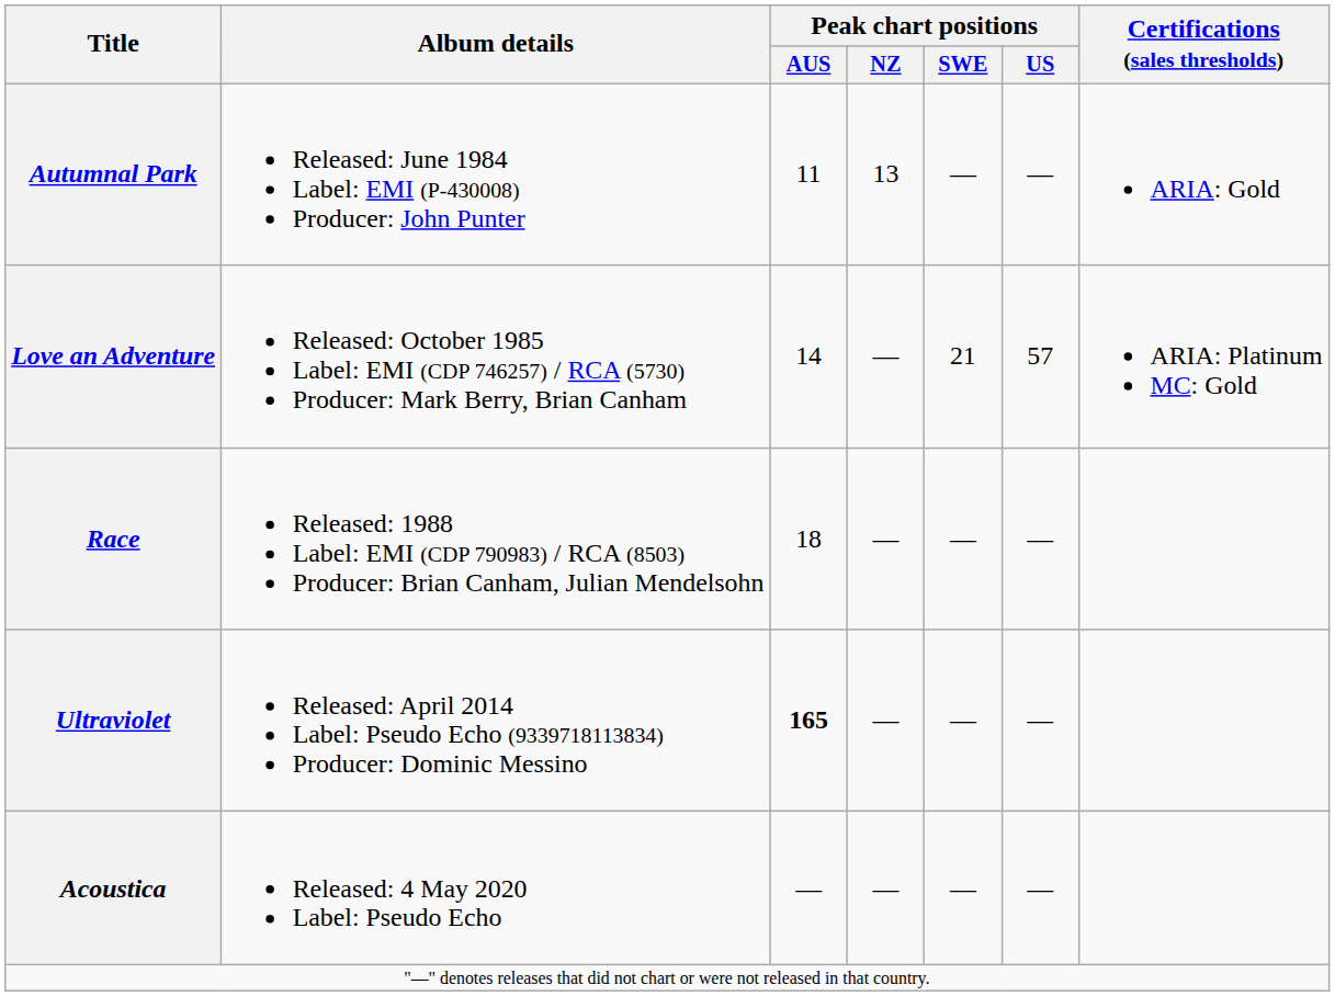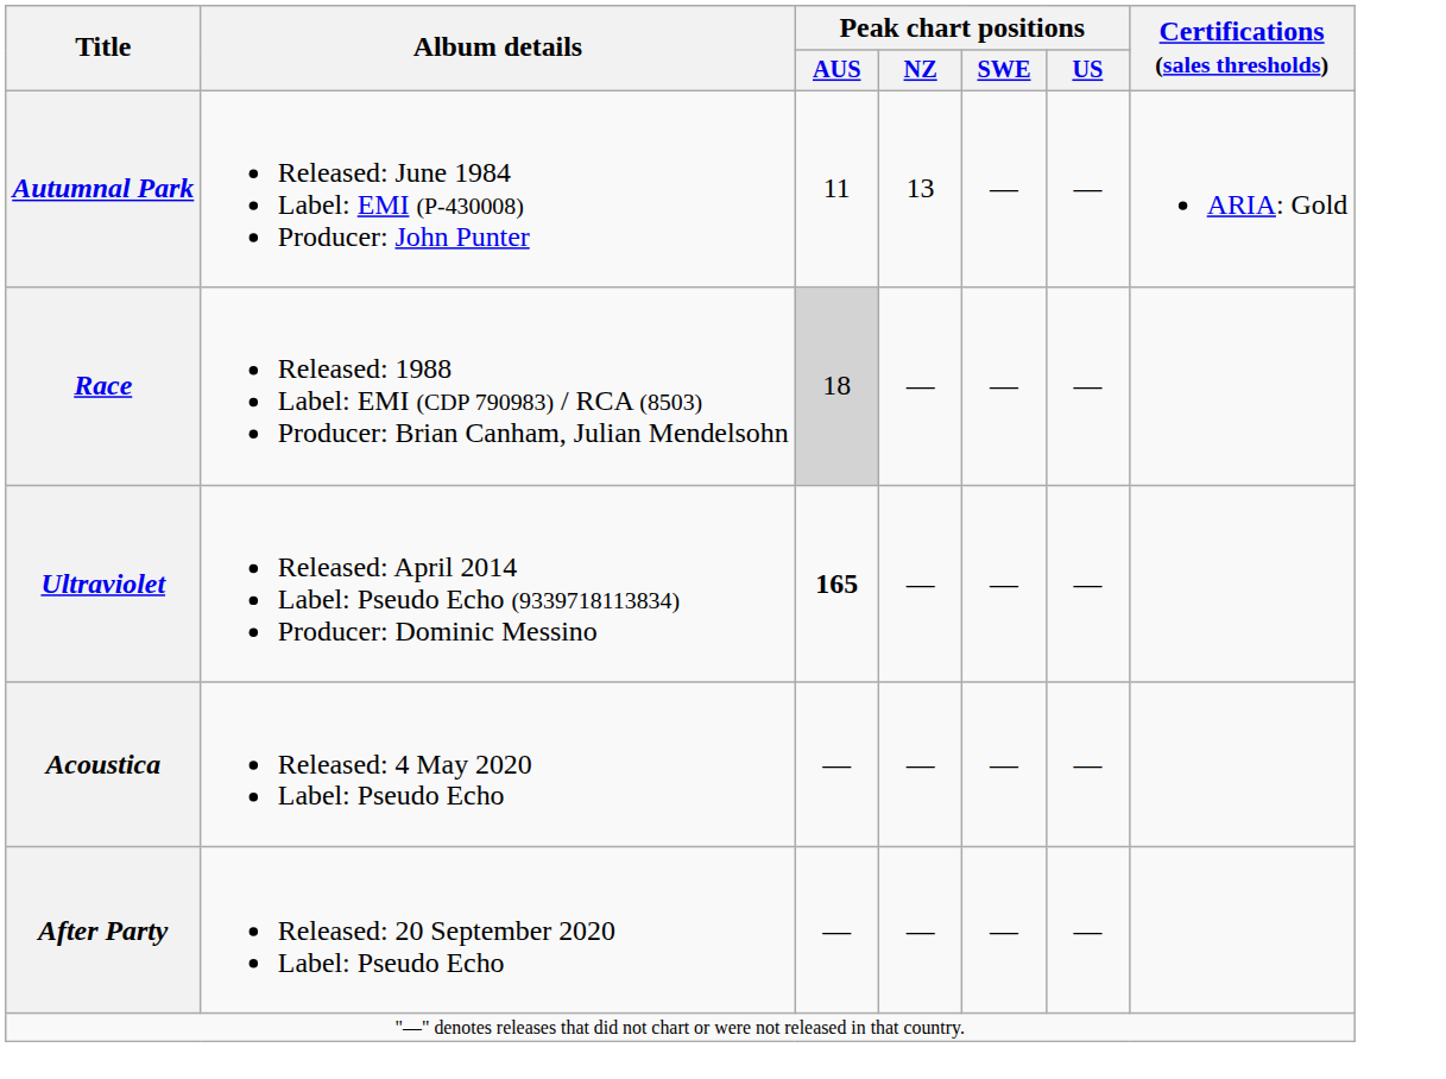- row: Love an Adventure | Released: October 1985 Label: EMI (CDP 746257) / RCA (5730) Producer: Mark Berry, Brian Canham | 14 | — | 21 | 57 | ARIA: Platinum MC: Gold
Race | Peak chart positions / AUS: no background -> lightgrey background
+ row: After Party | Released: 20 September 2020 Label: Pseudo Echo | — | — | — | —
